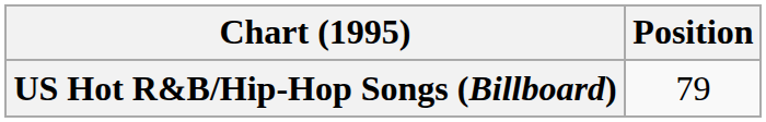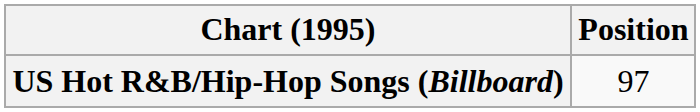US Hot R&B/Hip-Hop Songs (Billboard) | Position: 79 -> 97
